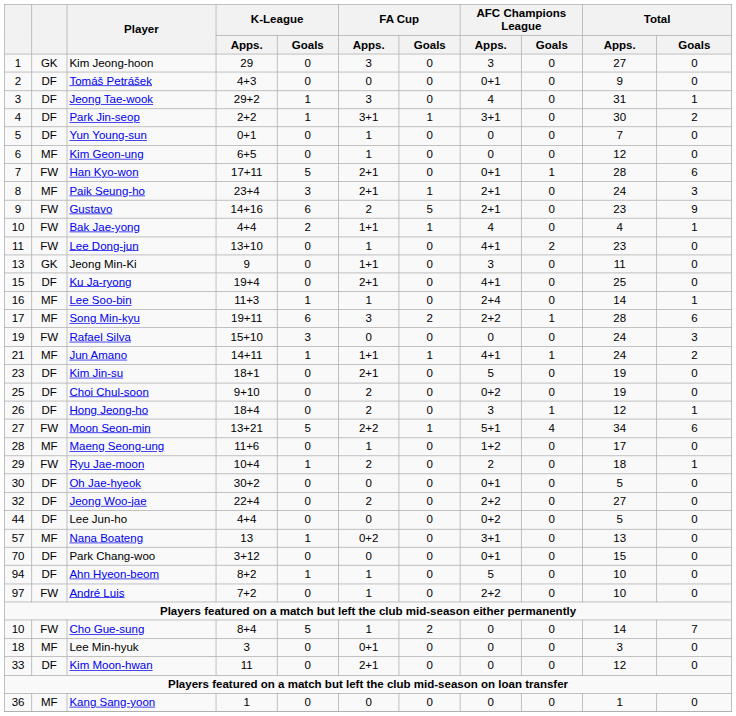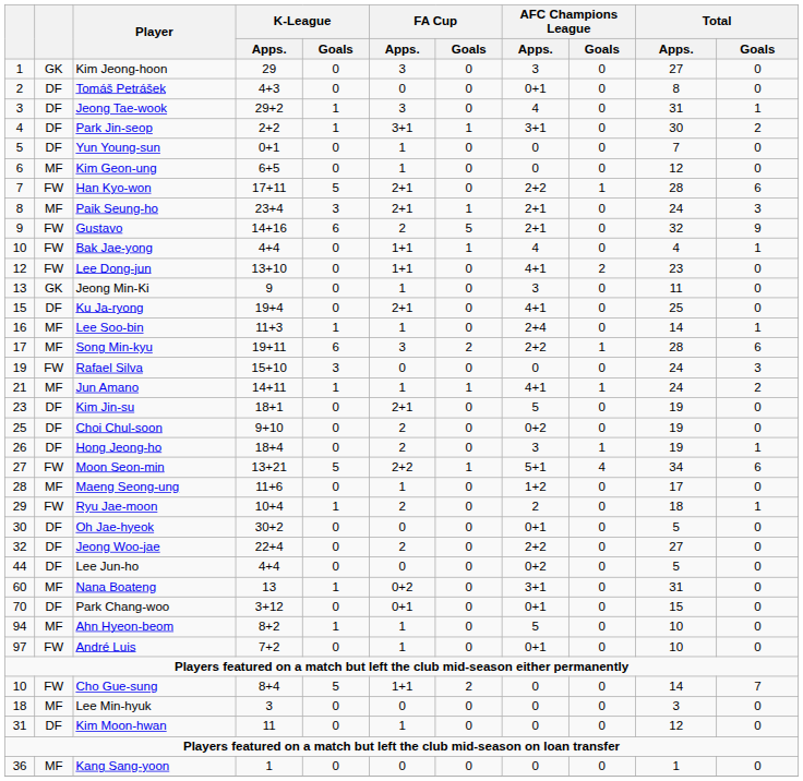Tomáš Petrášek | Total / Apps.: 9 -> 8
Han Kyo-won | AFC Champions League / Apps.: 0+1 -> 2+2
Gustavo | Total / Apps.: 23 -> 32
Bak Jae-yong | K-League / Goals: 2 -> 0
Lee Dong-jun | column 1: 11 -> 12
Lee Dong-jun | FA Cup / Apps.: 1 -> 1+1
Jeong Min-Ki | FA Cup / Apps.: 1+1 -> 1
Jun Amano | FA Cup / Apps.: 1+1 -> 1
Hong Jeong-ho | Total / Apps.: 12 -> 19
Nana Boateng | column 1: 57 -> 60
Nana Boateng | Total / Apps.: 13 -> 31
Park Chang-woo | FA Cup / Apps.: 0 -> 0+1
Ahn Hyeon-beom | column 2: DF -> MF
André Luis | AFC Champions League / Apps.: 2+2 -> 0+1
Cho Gue-sung | FA Cup / Apps.: 1 -> 1+1
Lee Min-hyuk | FA Cup / Apps.: 0+1 -> 0
Kim Moon-hwan | column 1: 33 -> 31
Kim Moon-hwan | FA Cup / Apps.: 2+1 -> 1
